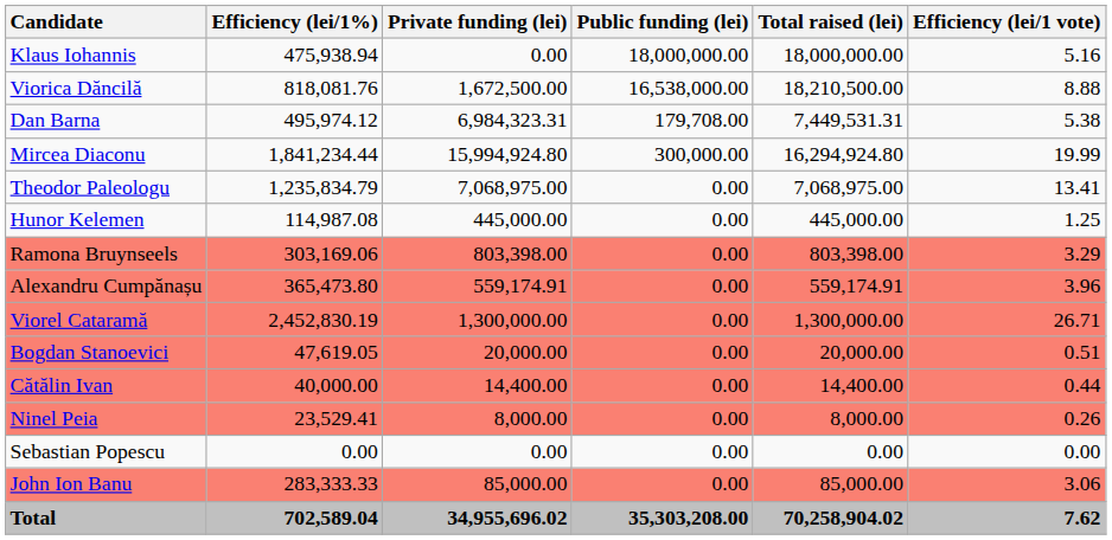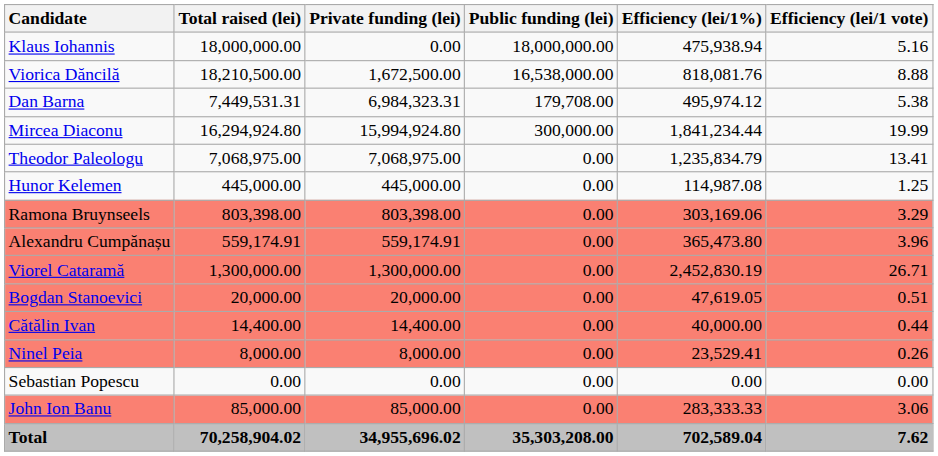columns swapped: Total raised (lei) <-> Efficiency (lei/1%)
